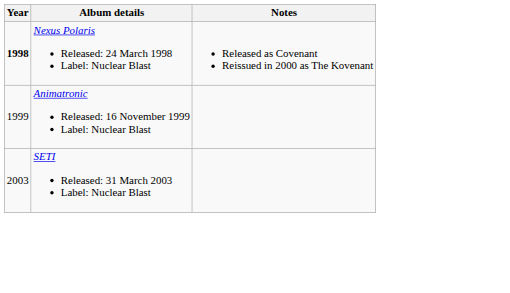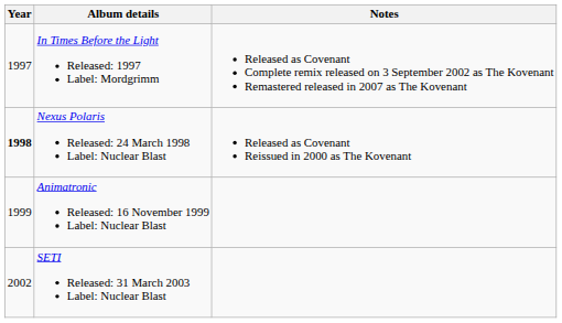+ row: 1997 | In Times Before the Light Released: 1997 Label: Mordgrimm | Released as Covenant Complete remix released on 3 September 2002 as The Kovenant Remastered released in 2007 as The Kovenant
SETI Released: 31 March 2003 Label: Nuclear Blast | Year: 2003 -> 2002
